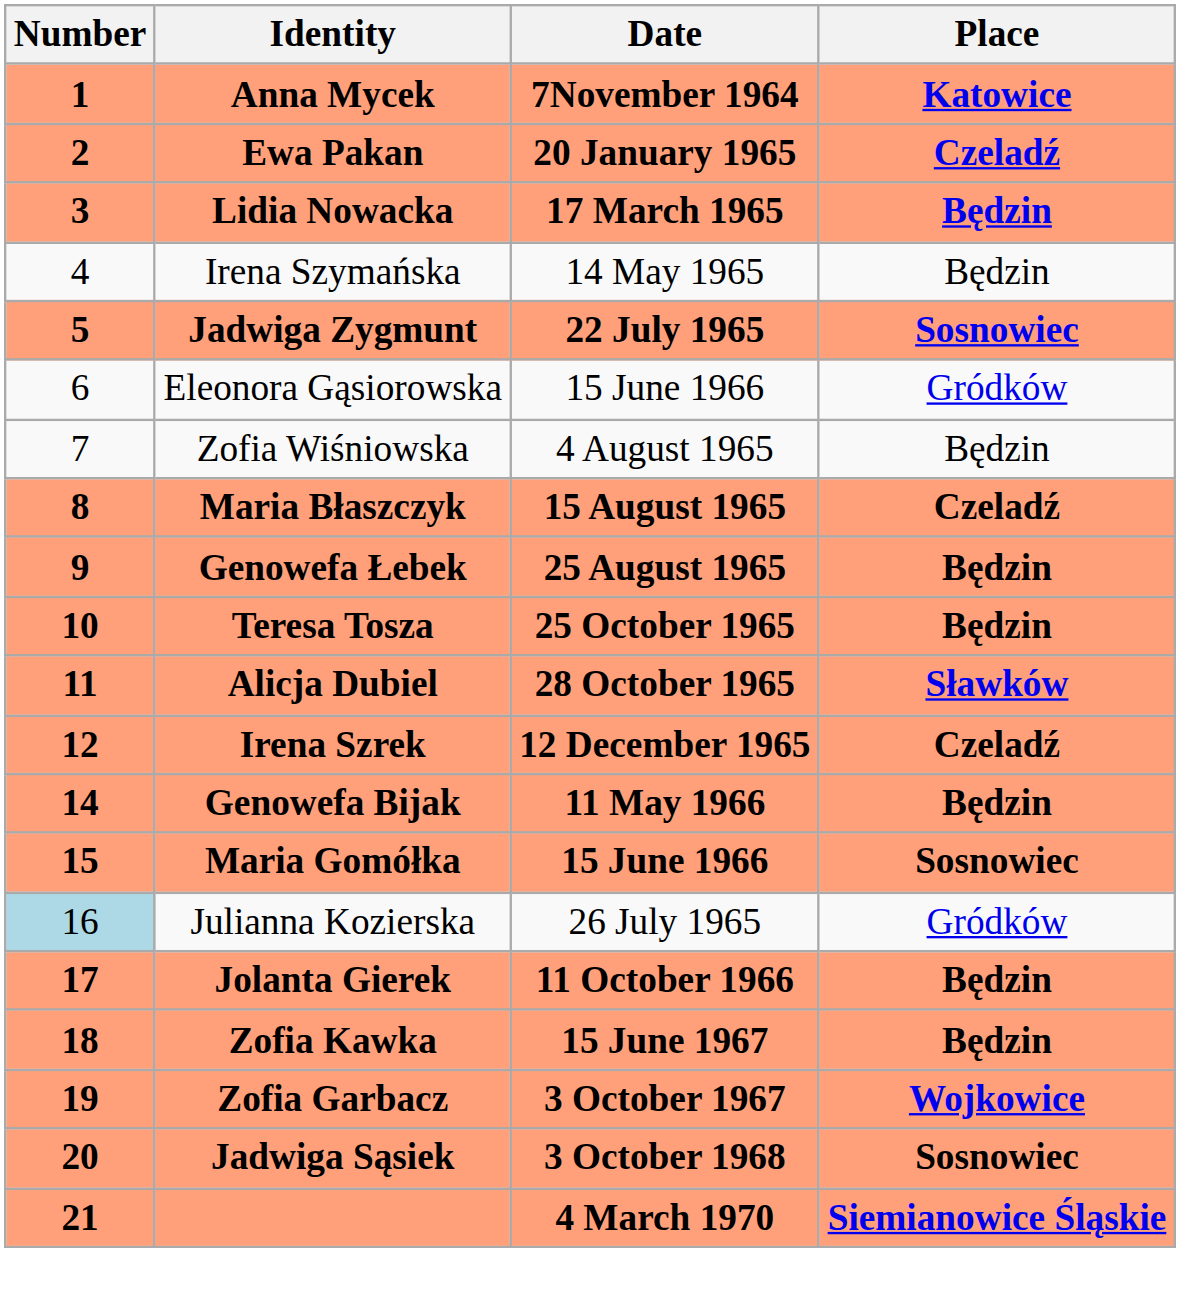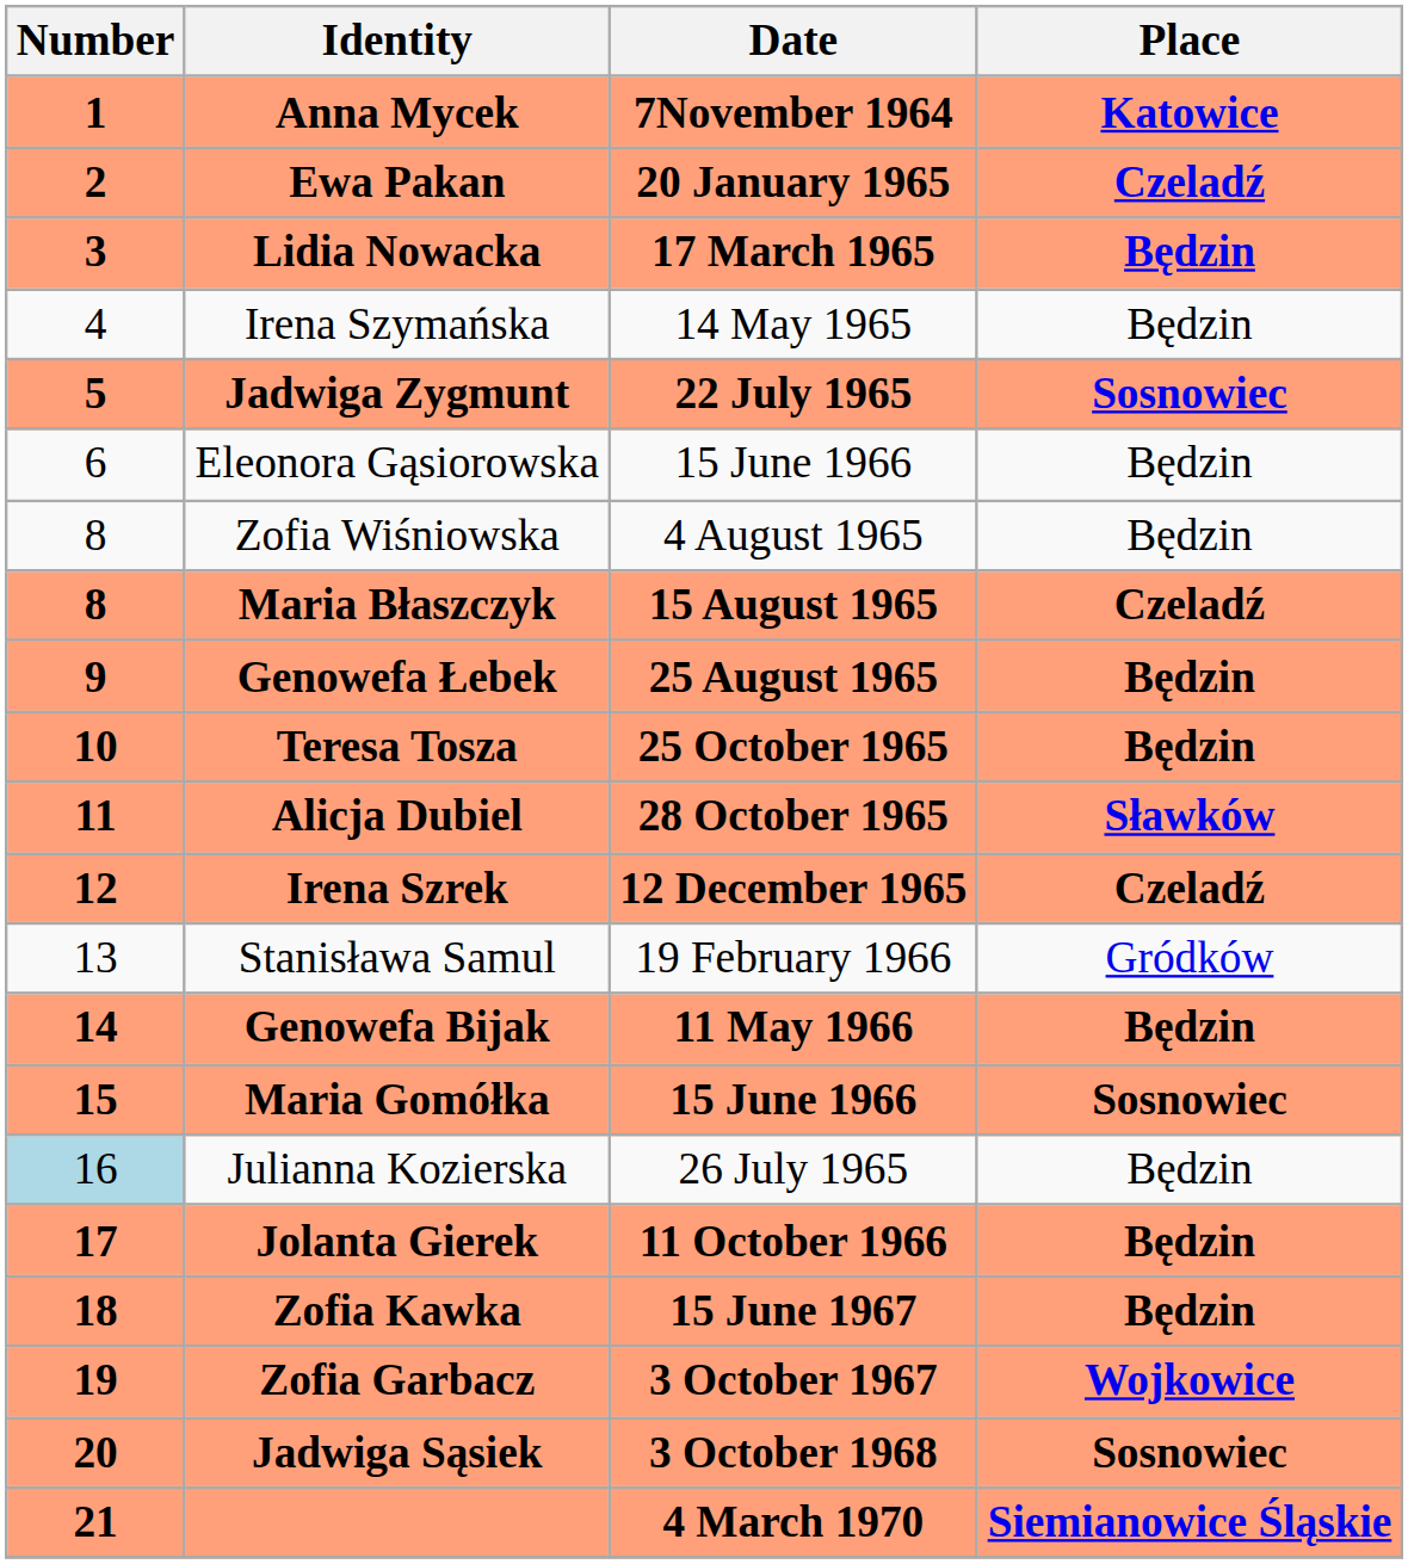Eleonora Gąsiorowska | Place / Katowice / Czeladź / Będzin: Gródków -> Będzin
Zofia Wiśniowska | Number / 1 / 2 / 3: 7 -> 8
+ row: 13 | Stanisława Samul | 19 February 1966 | Gródków
Julianna Kozierska | Place / Katowice / Czeladź / Będzin: Gródków -> Będzin
